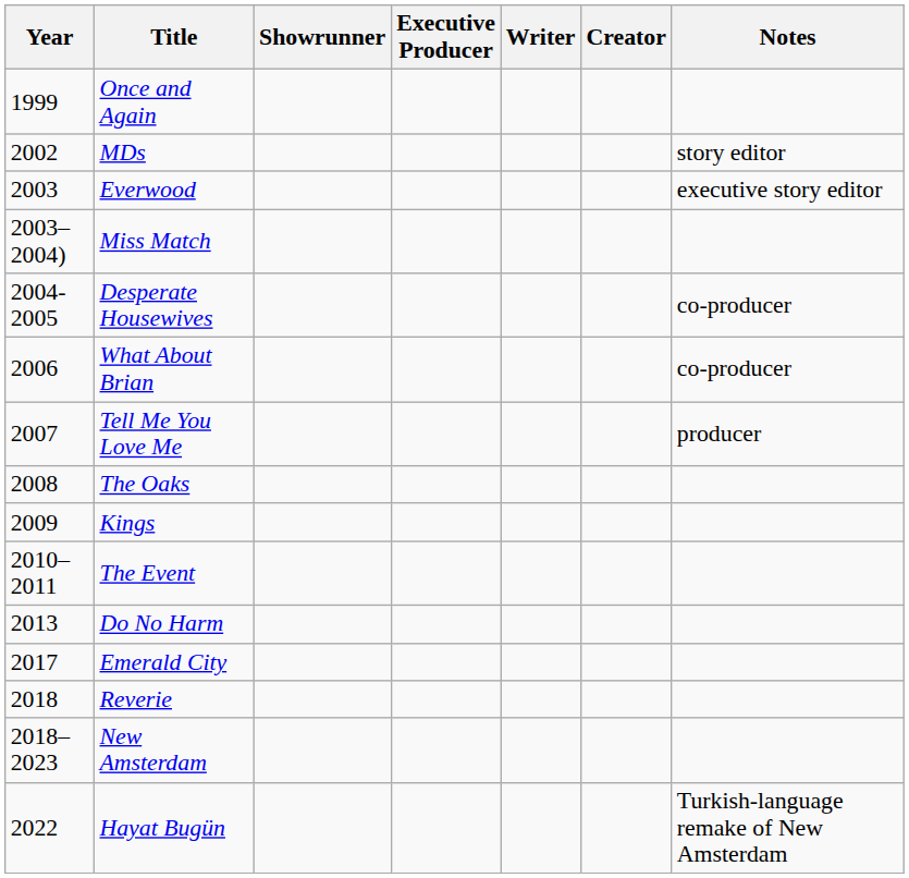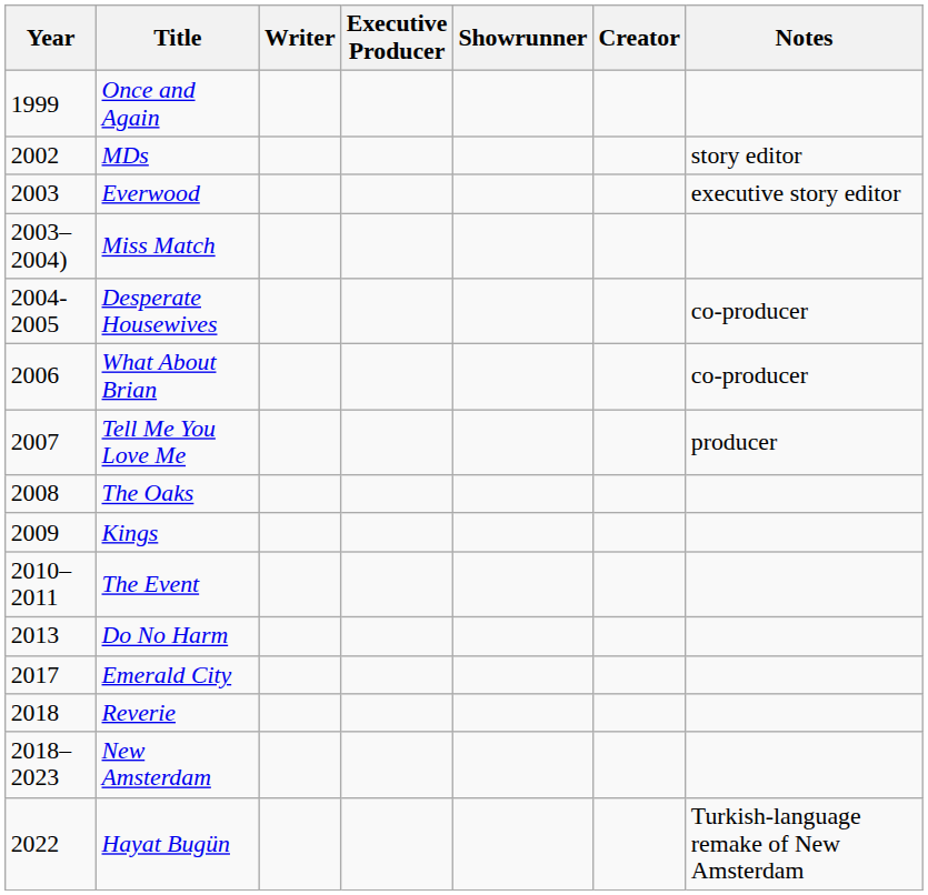columns swapped: Writer <-> Showrunner
